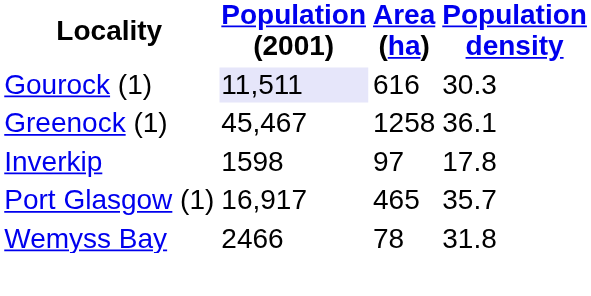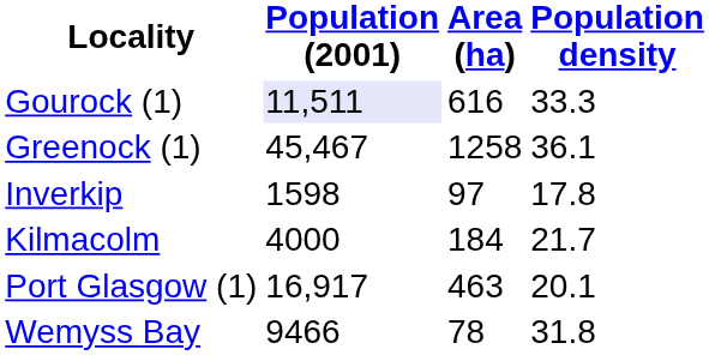Gourock (1) | Population density: 30.3 -> 33.3
+ row: Kilmacolm | 4000 | 184 | 21.7
Port Glasgow (1) | Area (ha): 465 -> 463
Port Glasgow (1) | Population density: 35.7 -> 20.1
Wemyss Bay | Population (2001): 2466 -> 9466
